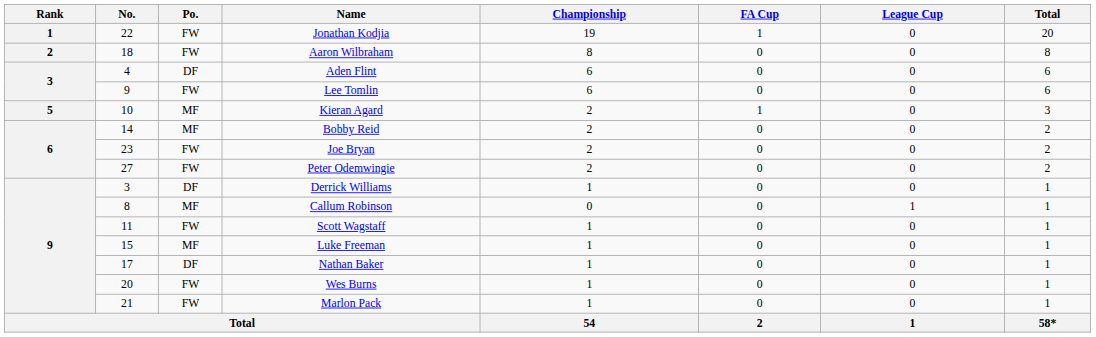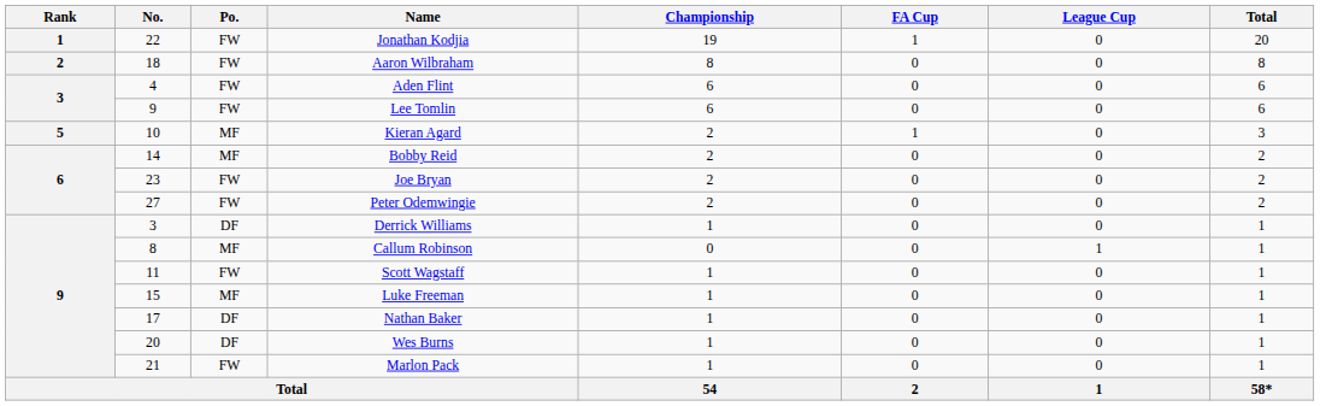Aden Flint | Po.: DF -> FW
Wes Burns | Po.: FW -> DF
